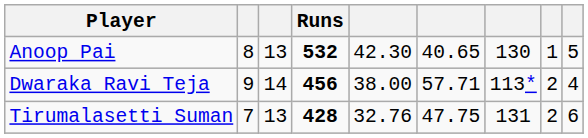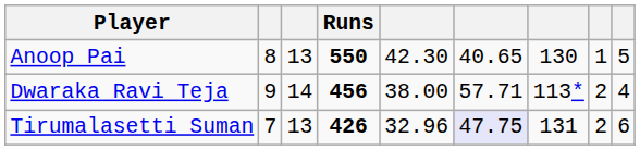Anoop Pai | Runs: 532 -> 550
Tirumalasetti Suman | Runs: 428 -> 426
Tirumalasetti Suman | column 5: 32.76 -> 32.96
Tirumalasetti Suman | column 6: no background -> lavender background
